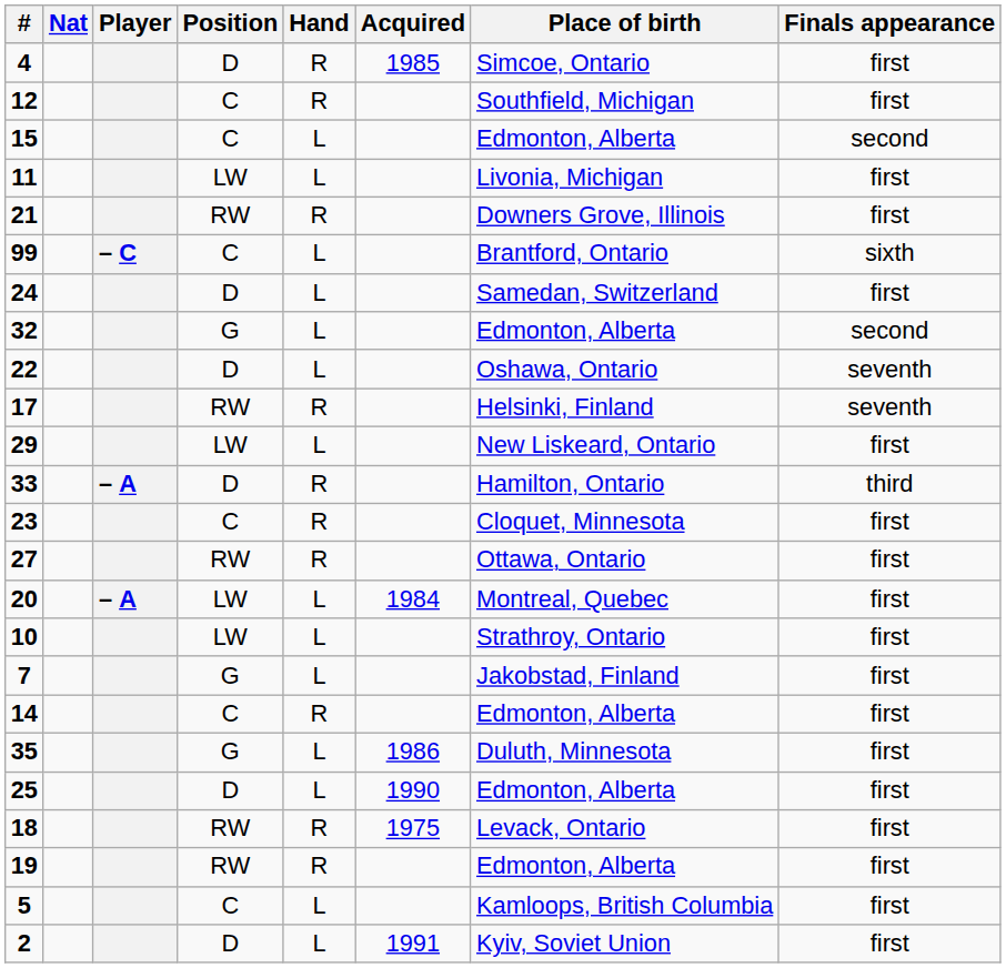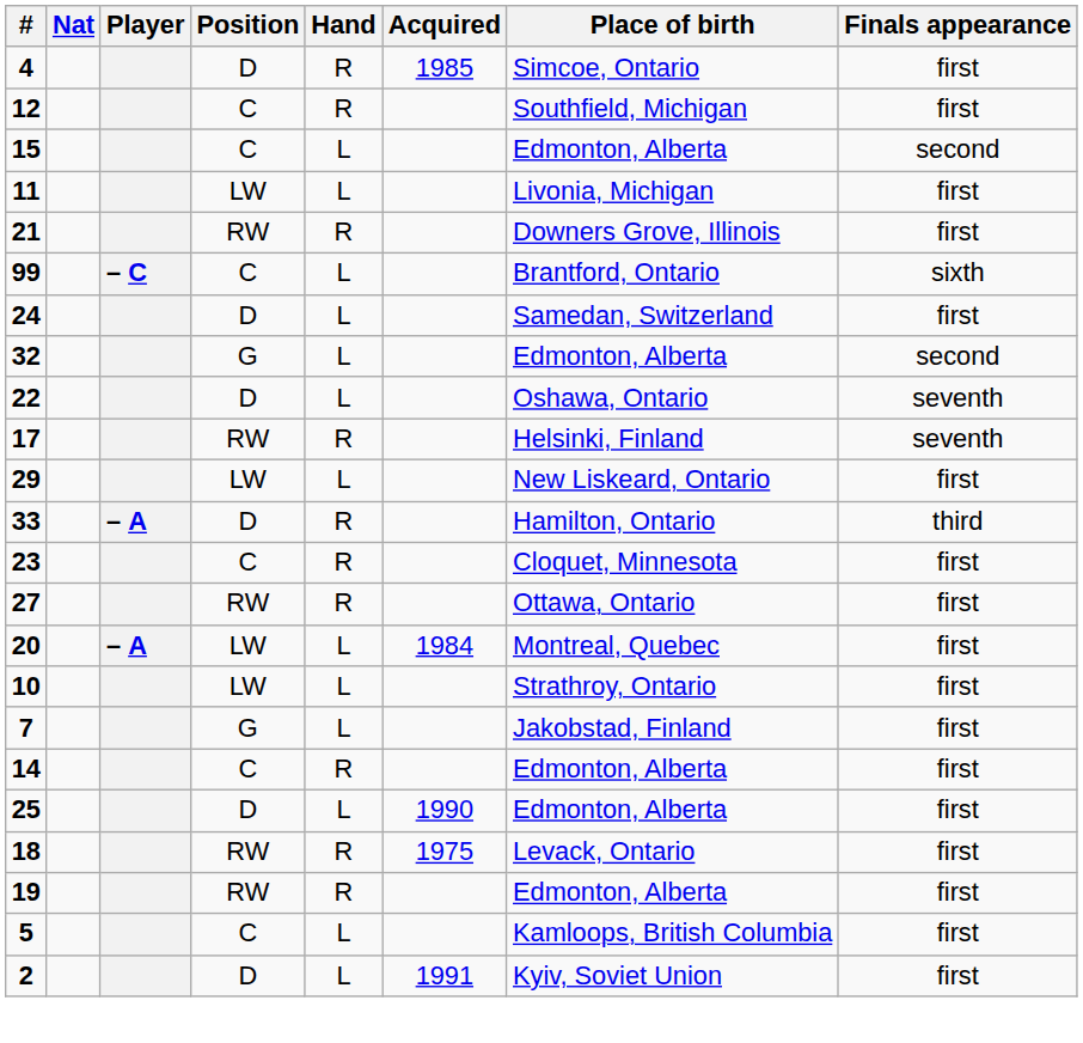- row: 35 | G | L | 1986 | Duluth, Minnesota | first
